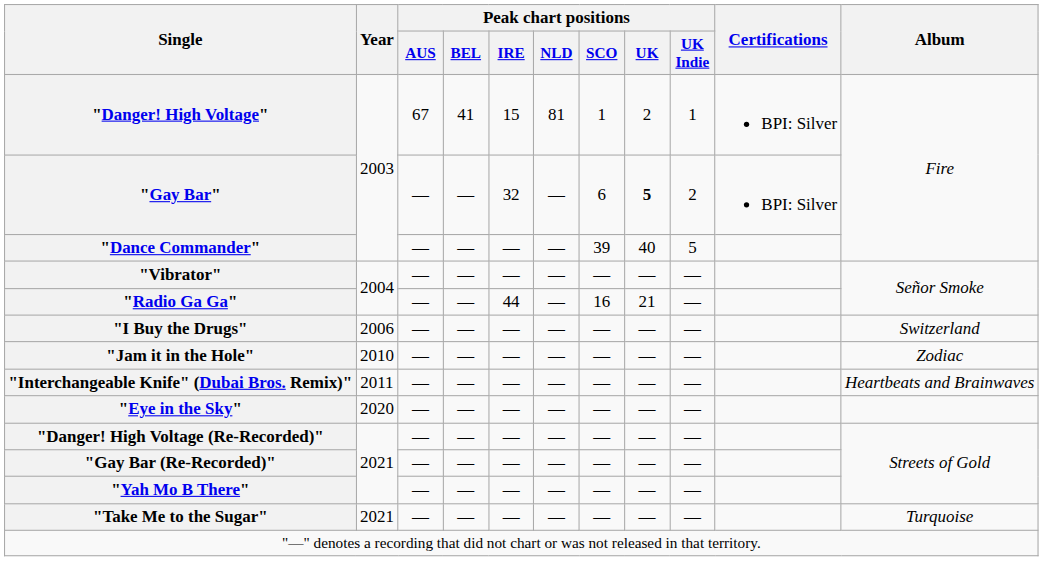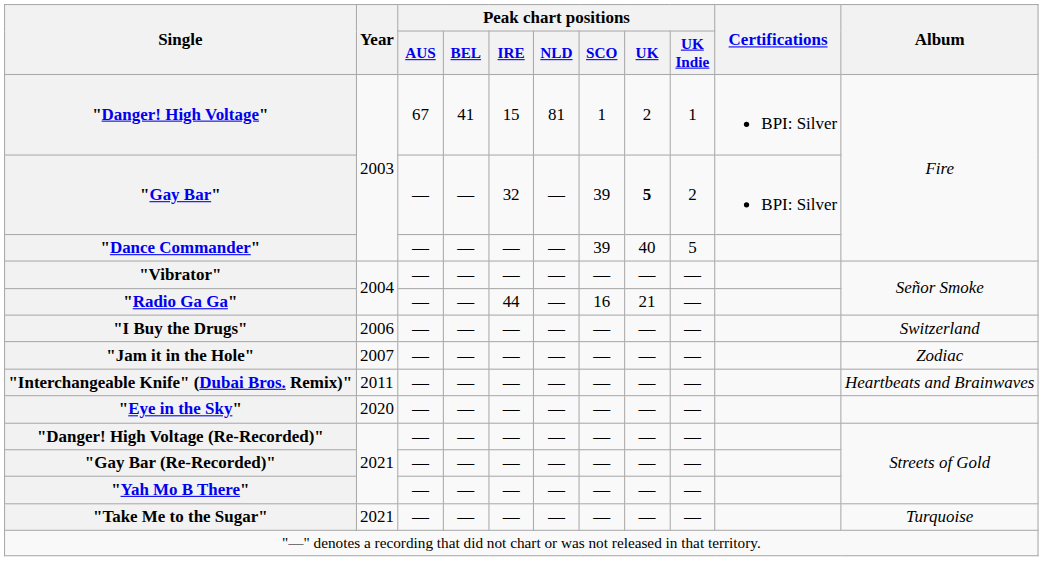"Gay Bar" | Peak chart positions / SCO: 6 -> 39
"Jam it in the Hole" | Year: 2010 -> 2007
